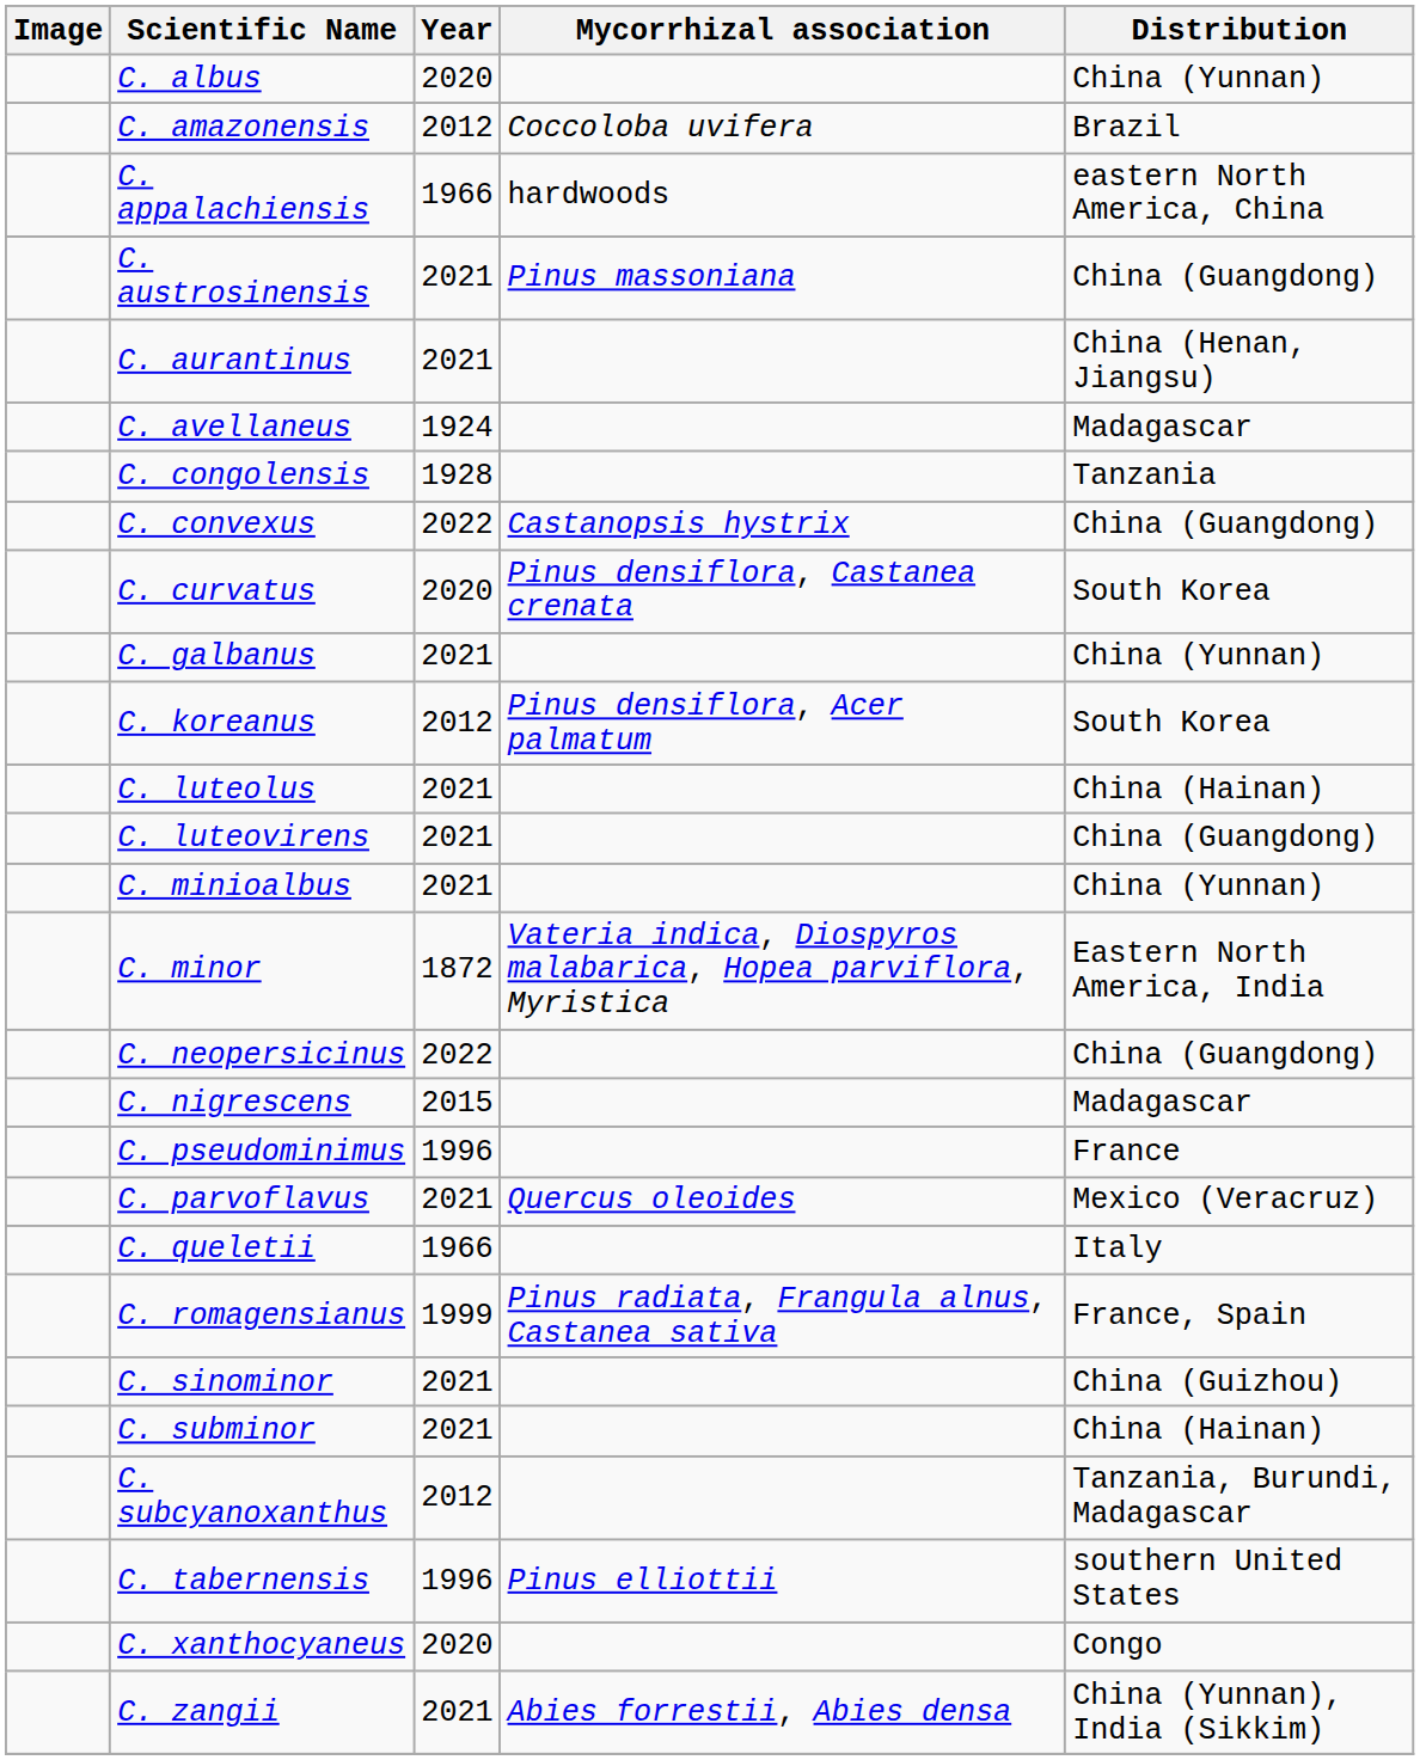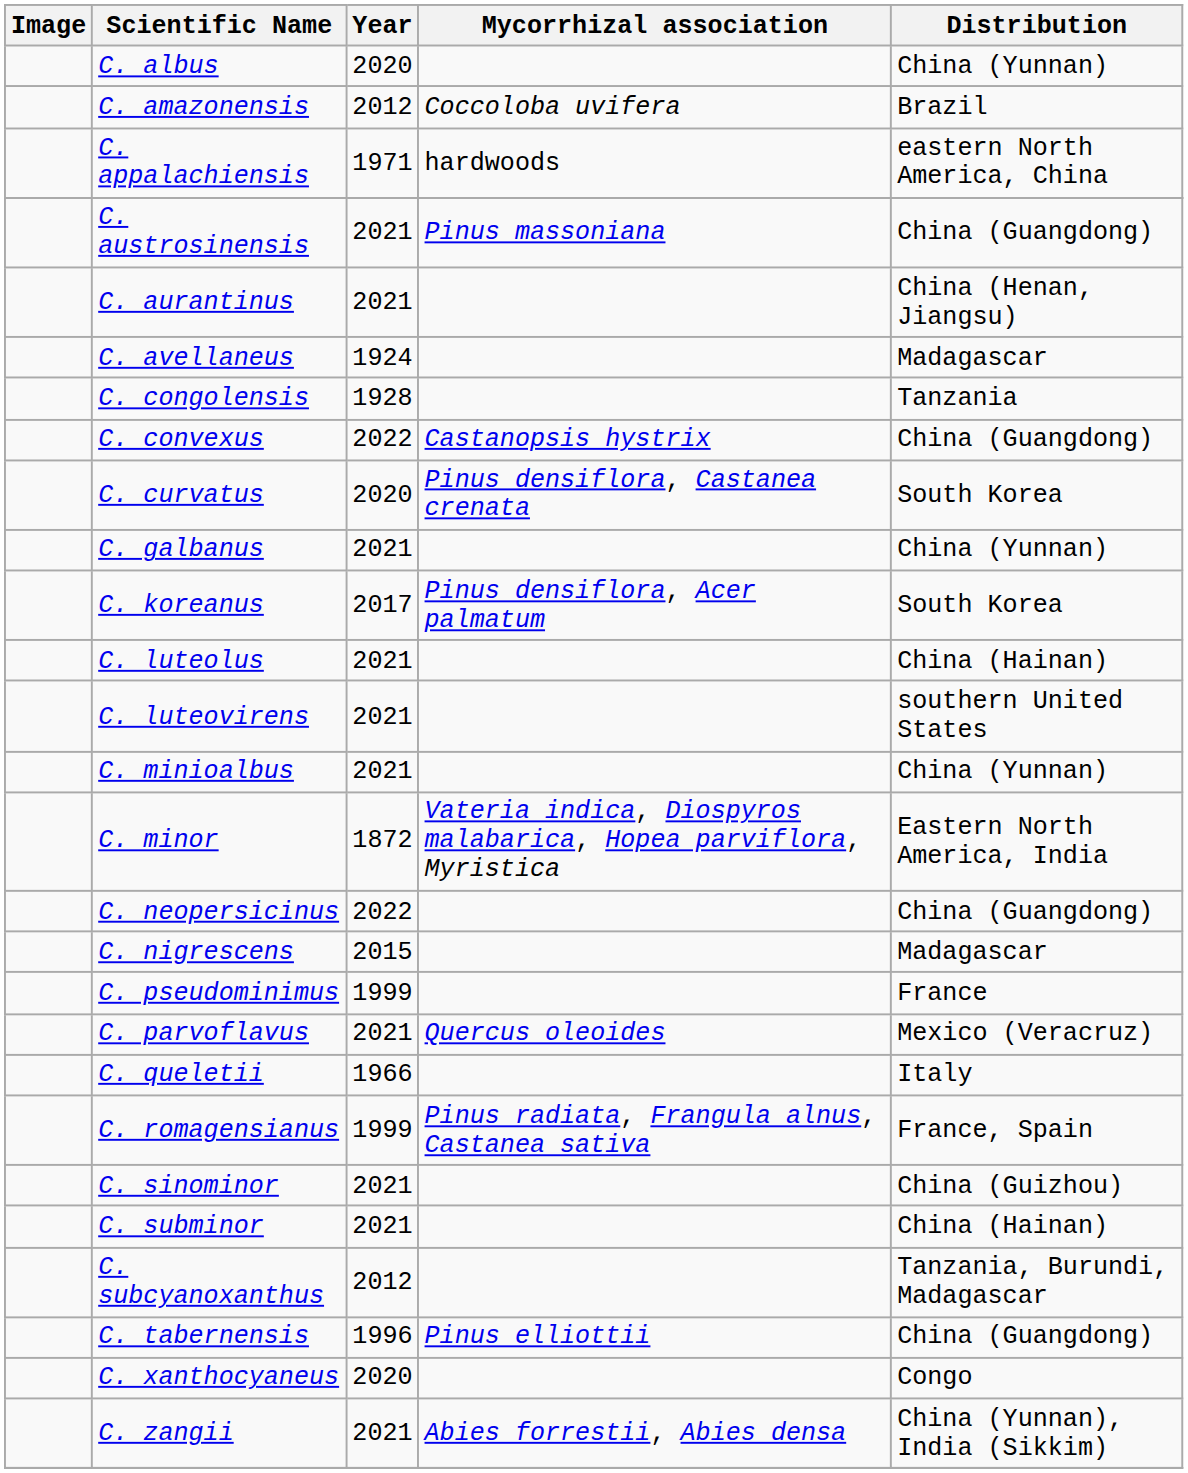C. appalachiensis | Year: 1966 -> 1971
C. koreanus | Year: 2012 -> 2017
C. luteovirens | Distribution: China (Guangdong) -> southern United States
C. pseudominimus | Year: 1996 -> 1999
C. tabernensis | Distribution: southern United States -> China (Guangdong)
